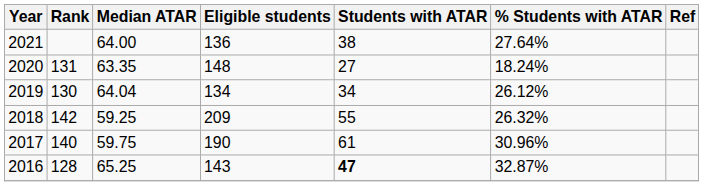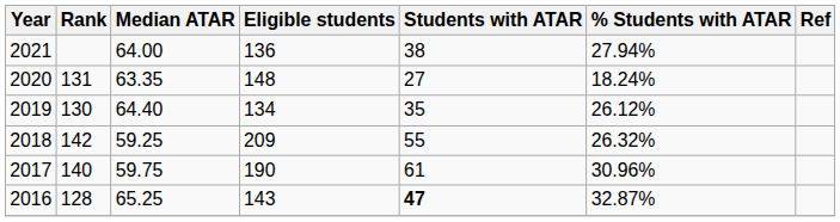2021 | % Students with ATAR: 27.64% -> 27.94%
2019 | Median ATAR: 64.04 -> 64.40
2019 | Students with ATAR: 34 -> 35
